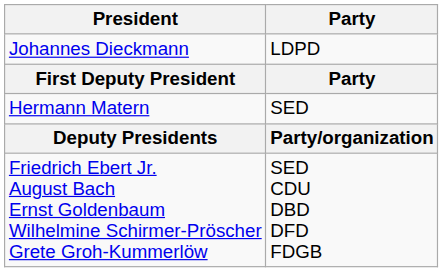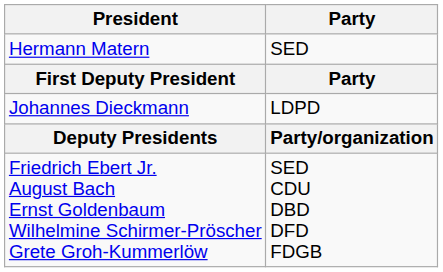rows swapped: Johannes Dieckmann <-> Hermann Matern
